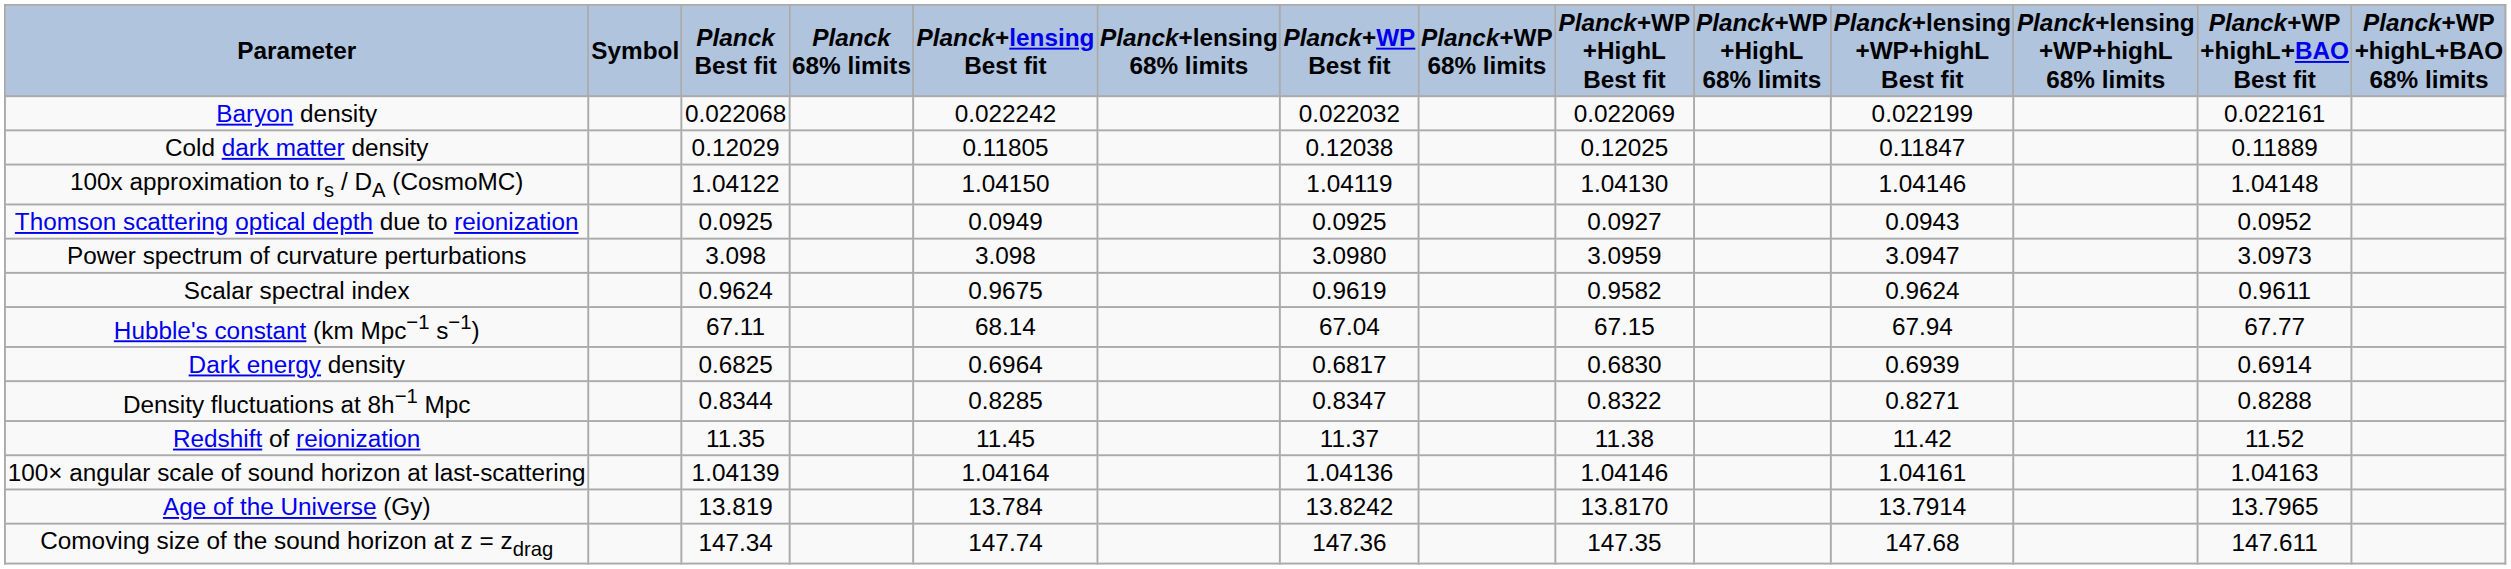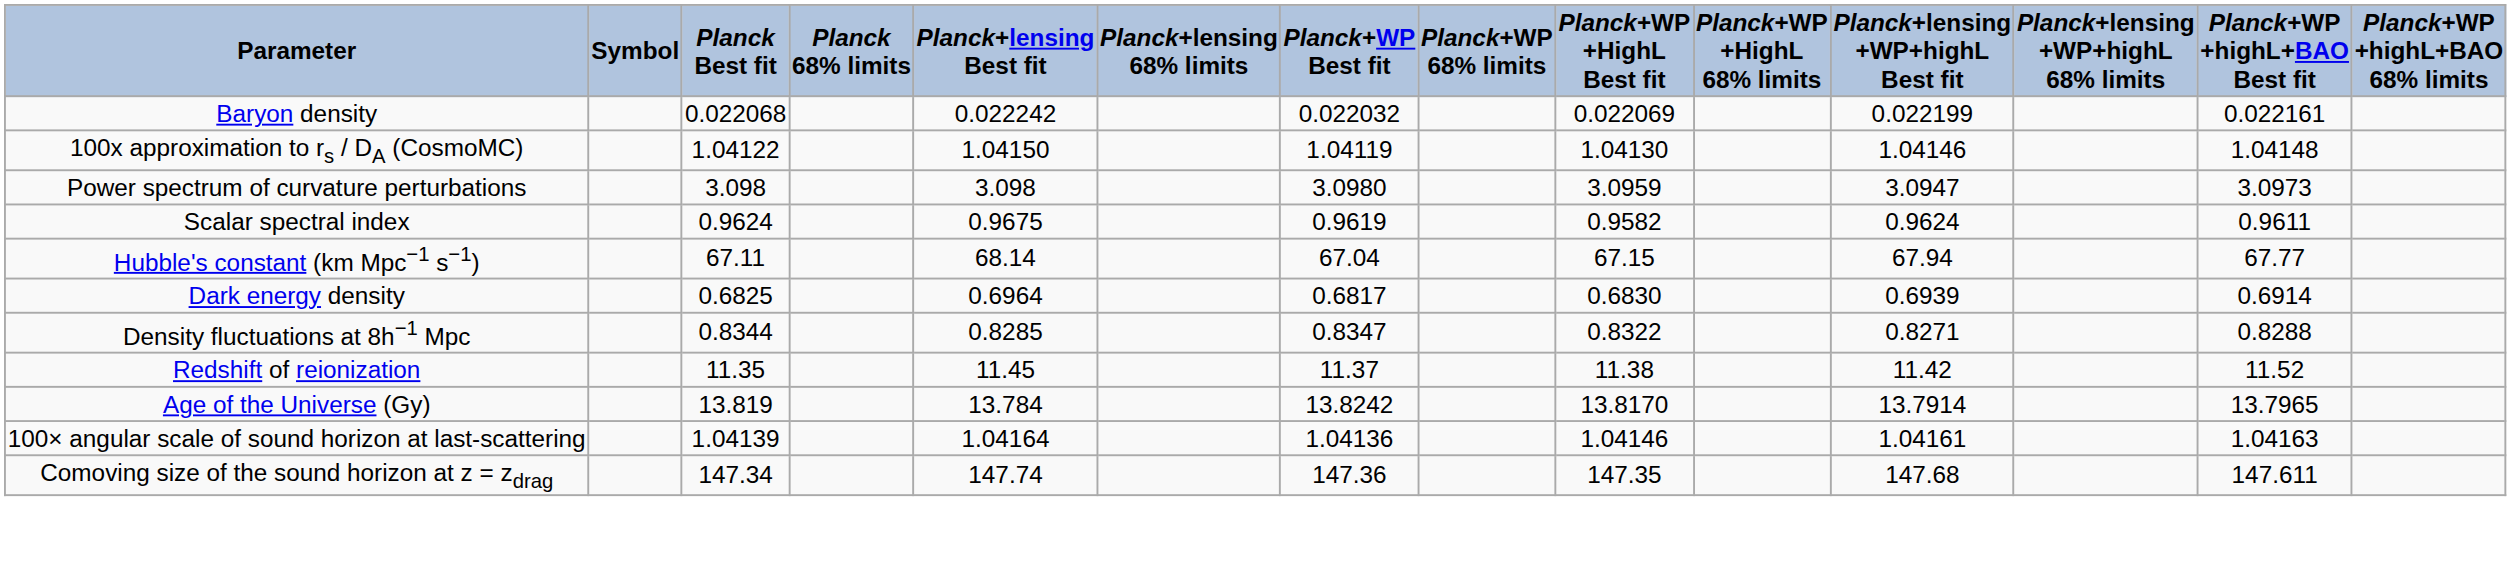- row: Cold dark matter density | 0.12029 | 0.11805 | 0.12038 | 0.12025 | 0.11847 | 0.11889
- row: Thomson scattering optical depth due to reionization | 0.0925 | 0.0949 | 0.0925 | 0.0927 | 0.0943 | 0.0952
rows swapped: Age of the Universe (Gy) <-> 100× angular scale of sound horizon at last-scattering
